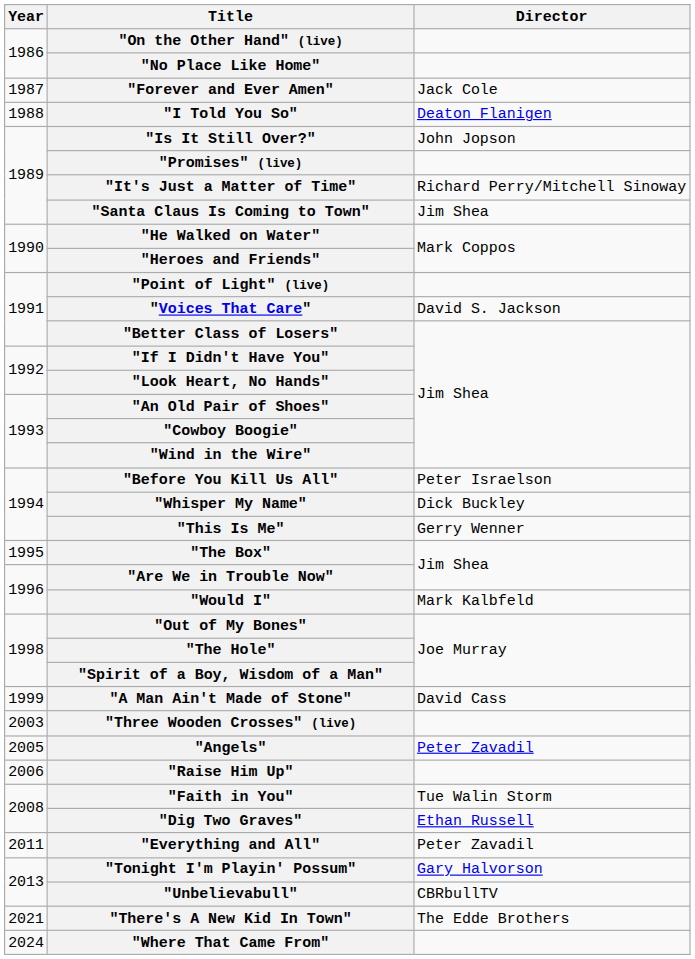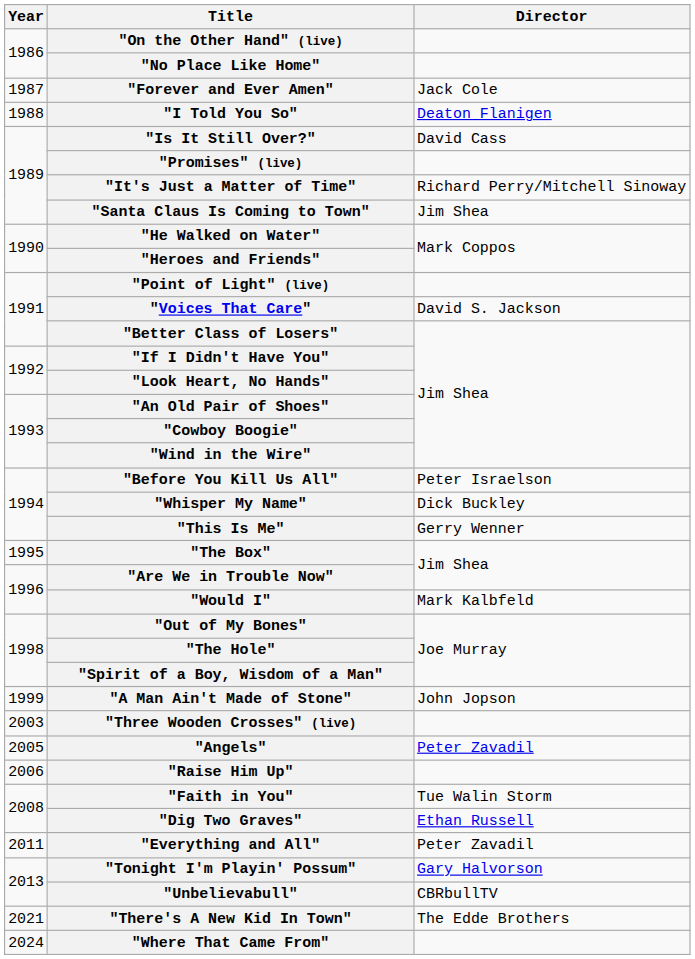"Is It Still Over?" | Director: John Jopson -> David Cass
"A Man Ain't Made of Stone" | Director: David Cass -> John Jopson
